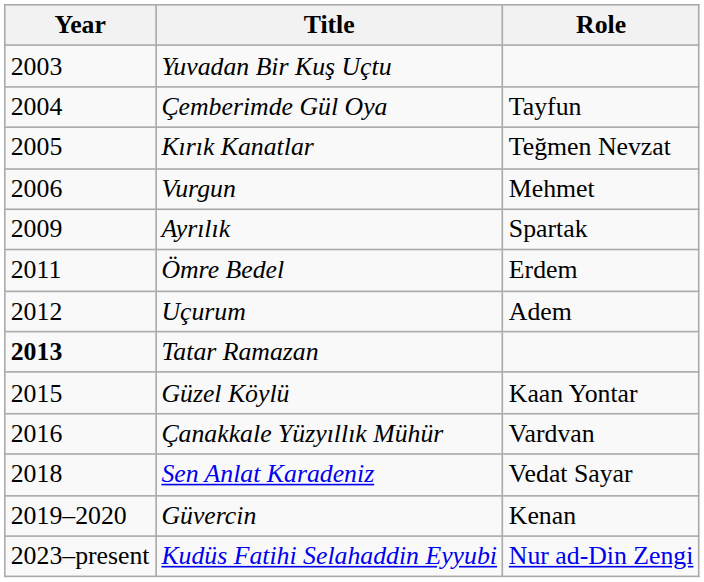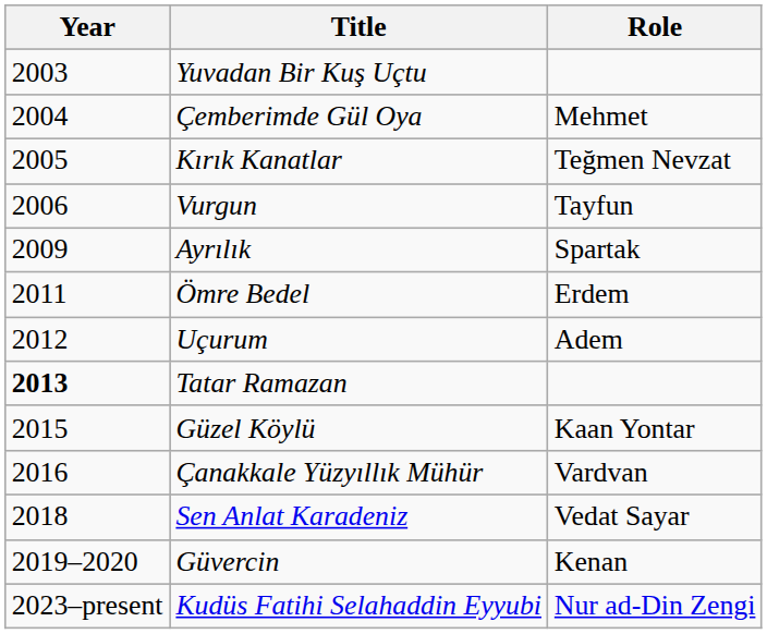Çemberimde Gül Oya | Role: Tayfun -> Mehmet
Vurgun | Role: Mehmet -> Tayfun
